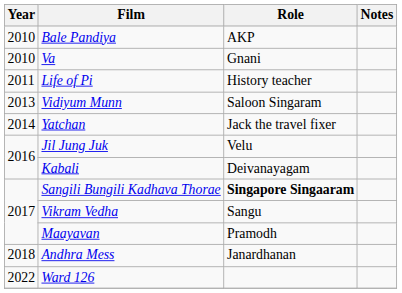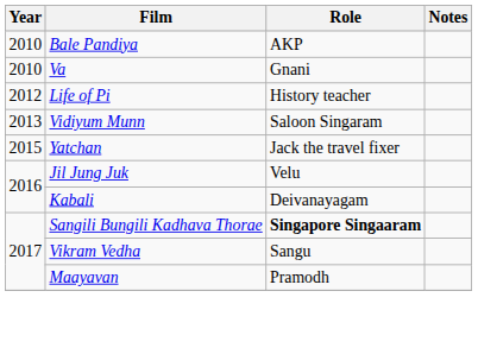Life of Pi | Year: 2011 -> 2012
Yatchan | Year: 2014 -> 2015
- row: 2018 | Andhra Mess | Janardhanan
- row: 2022 | Ward 126
